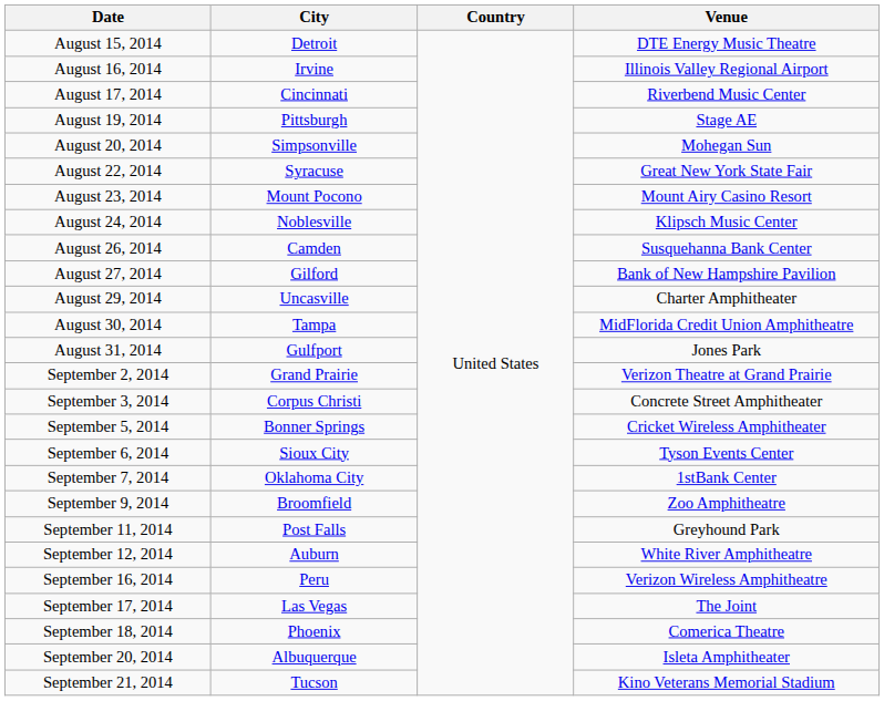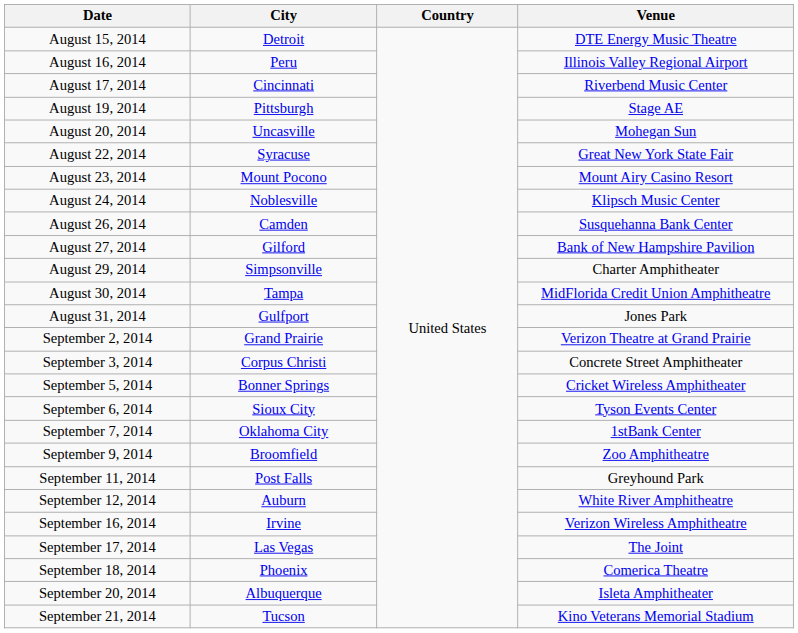August 16, 2014 | City: Irvine -> Peru
August 20, 2014 | City: Simpsonville -> Uncasville
August 29, 2014 | City: Uncasville -> Simpsonville
September 16, 2014 | City: Peru -> Irvine
